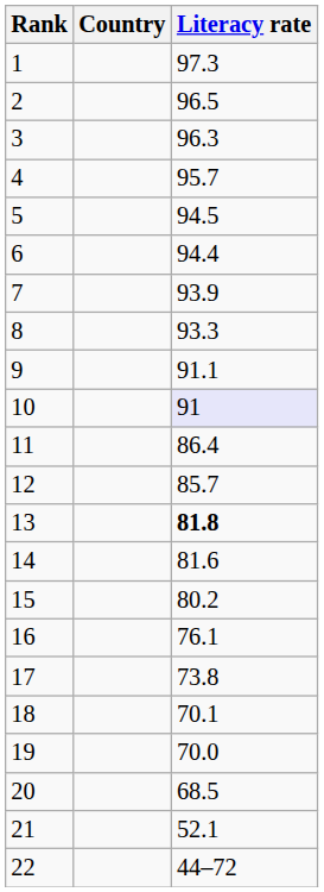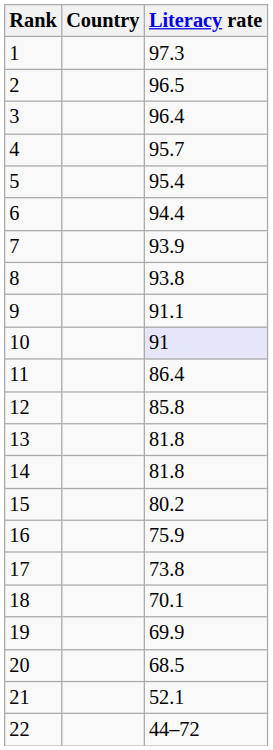3 | Literacy rate: 96.3 -> 96.4
5 | Literacy rate: 94.5 -> 95.4
8 | Literacy rate: 93.3 -> 93.8
12 | Literacy rate: 85.7 -> 85.8
13 | Literacy rate: bold -> normal
14 | Literacy rate: 81.6 -> 81.8
16 | Literacy rate: 76.1 -> 75.9
19 | Literacy rate: 70.0 -> 69.9
